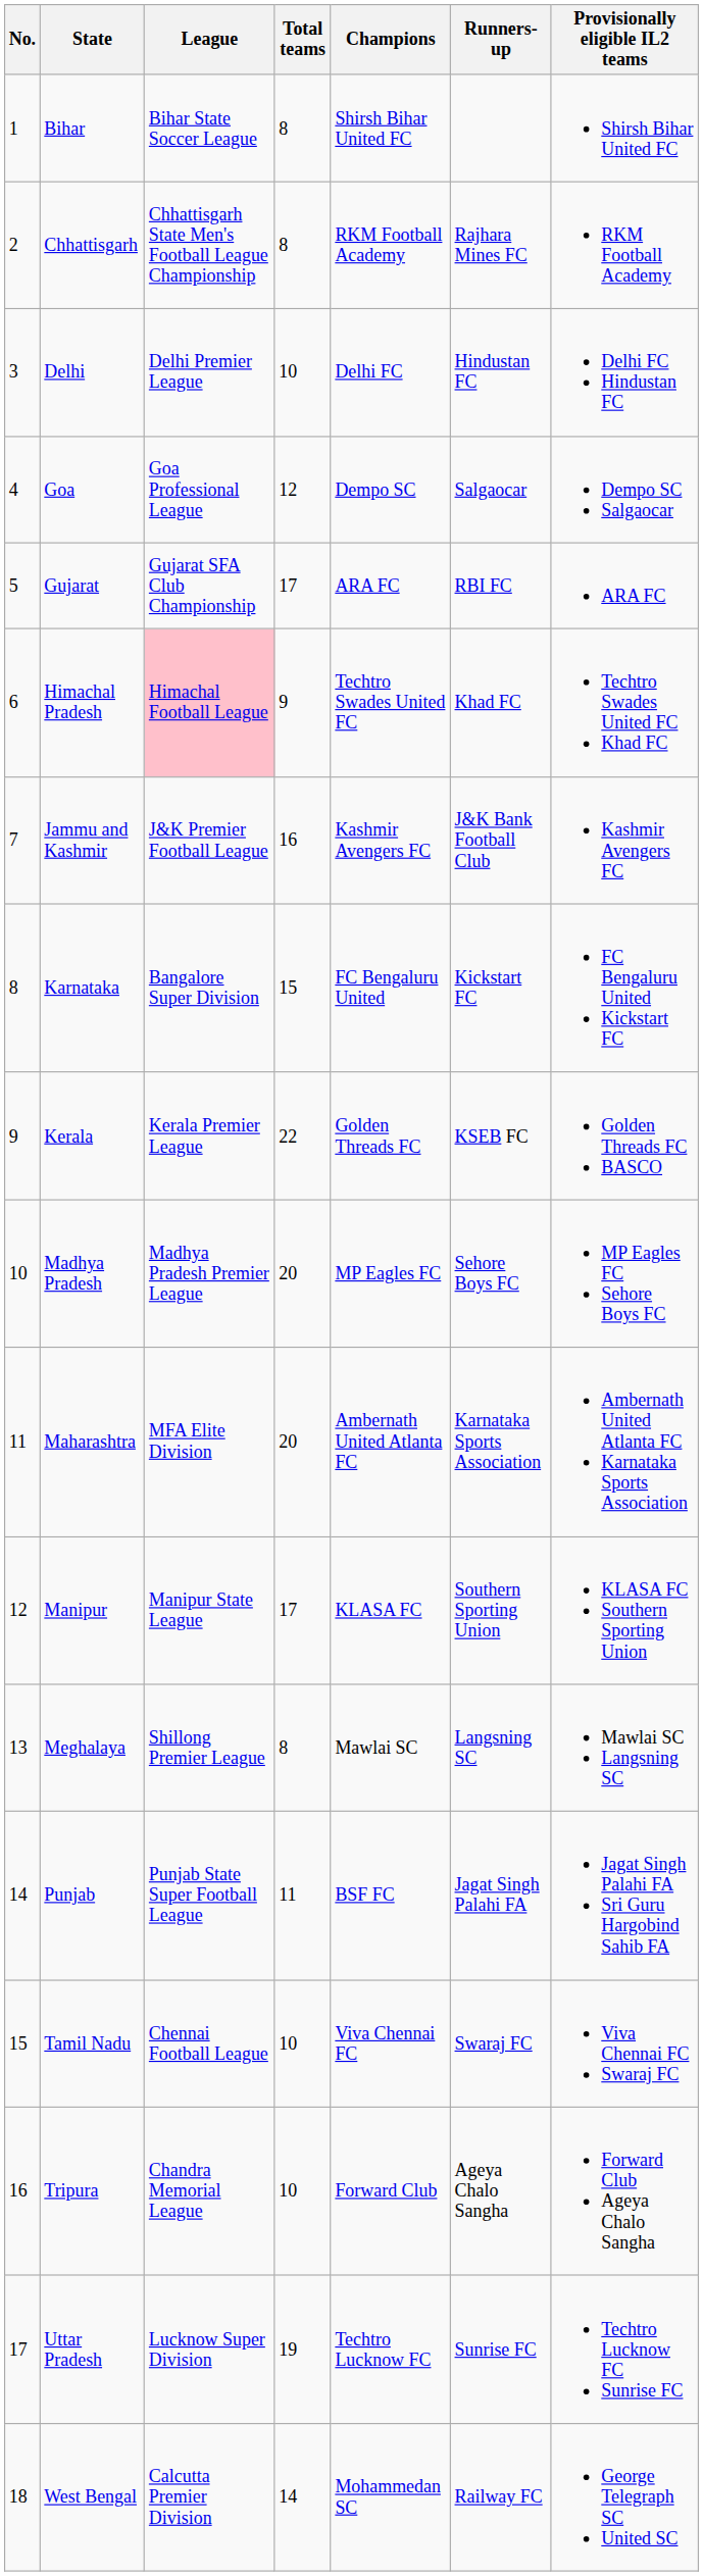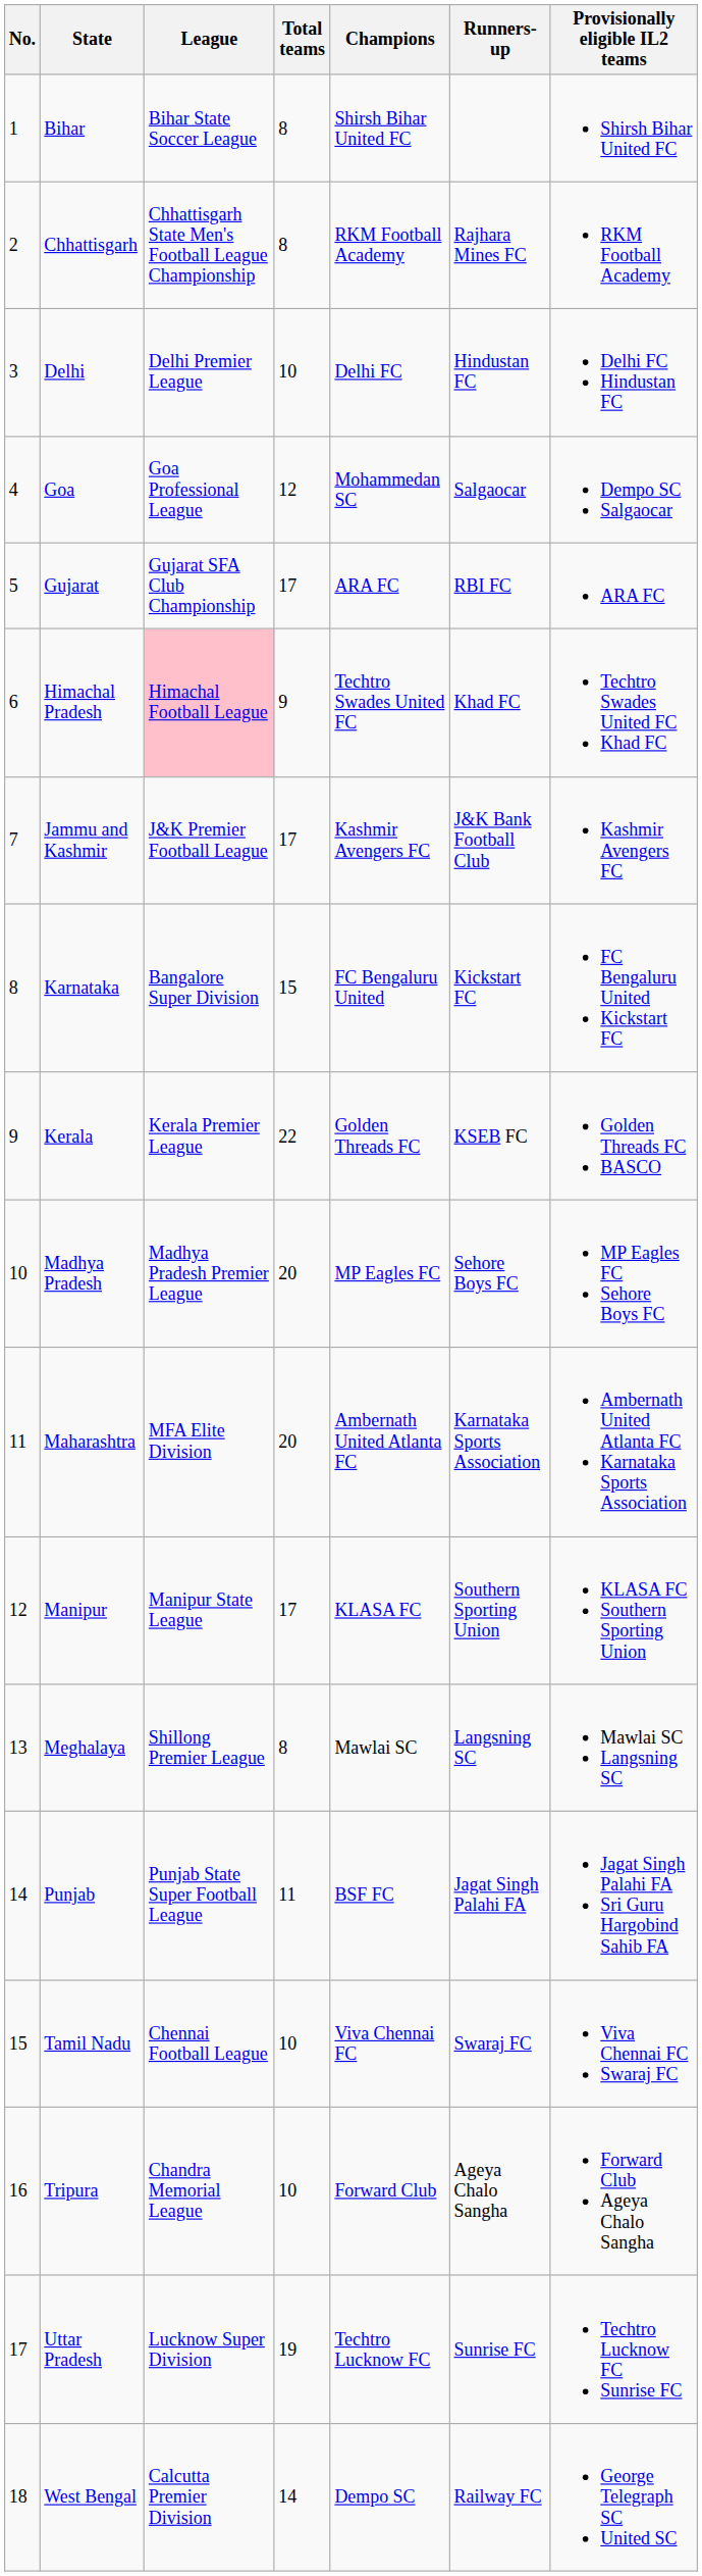Goa | Champions: Dempo SC -> Mohammedan SC
Jammu and Kashmir | Total teams: 16 -> 17
West Bengal | Champions: Mohammedan SC -> Dempo SC
